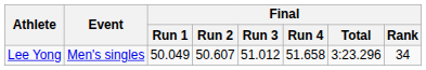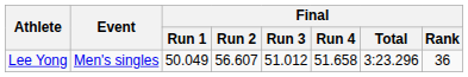Lee Yong | Final / Run 2: 50.607 -> 56.607
Lee Yong | Final / Rank: 34 -> 36
